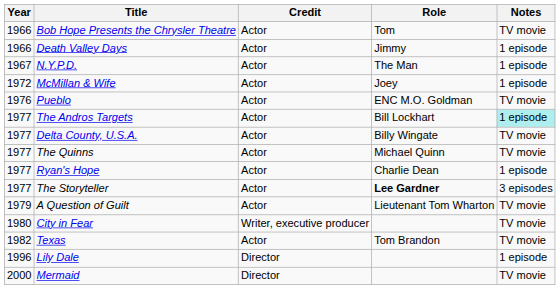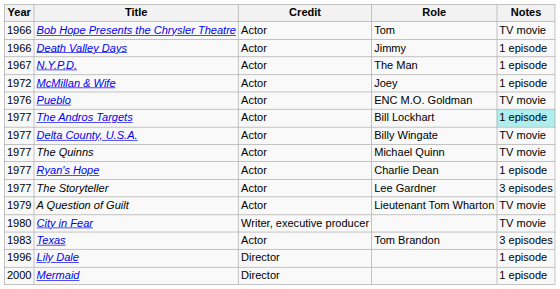The Storyteller | Role: bold -> normal
Texas | Year: 1982 -> 1983
Texas | Notes: TV movie -> 3 episodes
Mermaid | Notes: TV movie -> 1 episode
